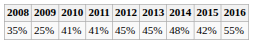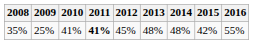35% | 2011: normal -> bold
35% | 2013: 45% -> 48%
